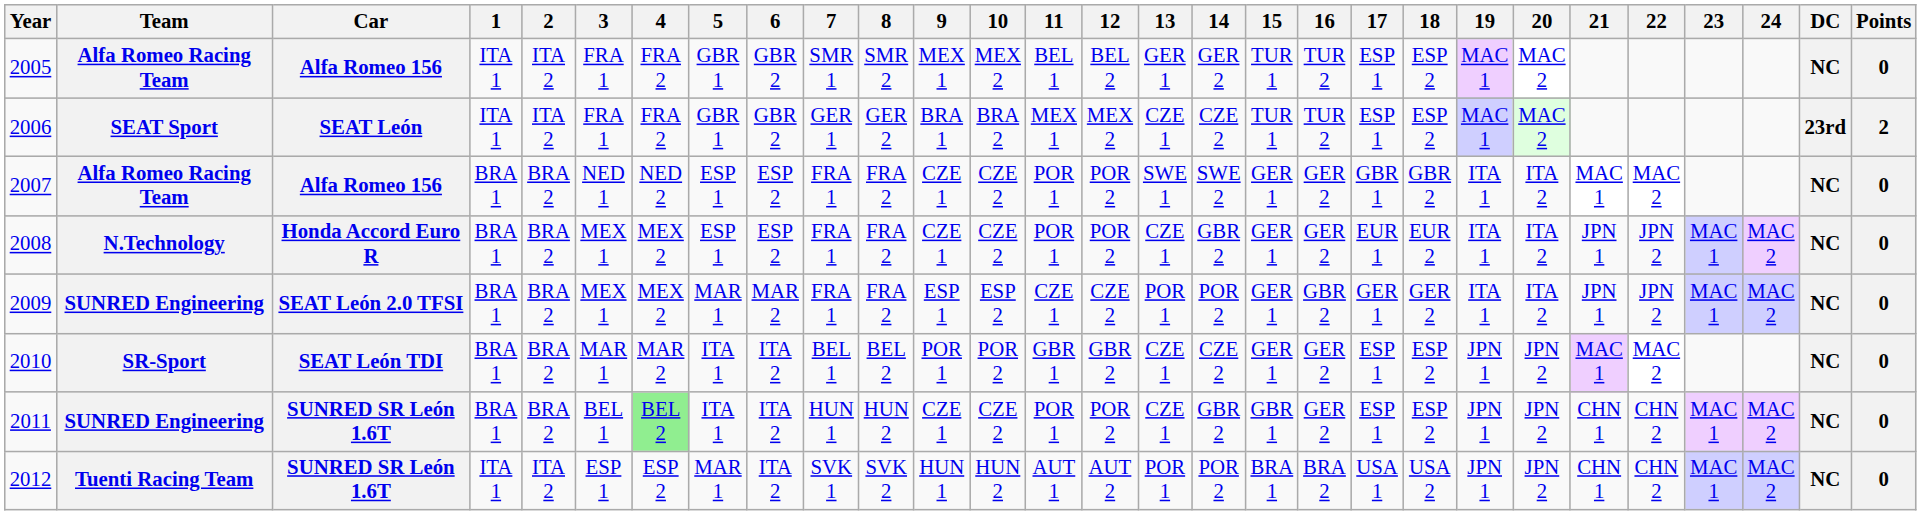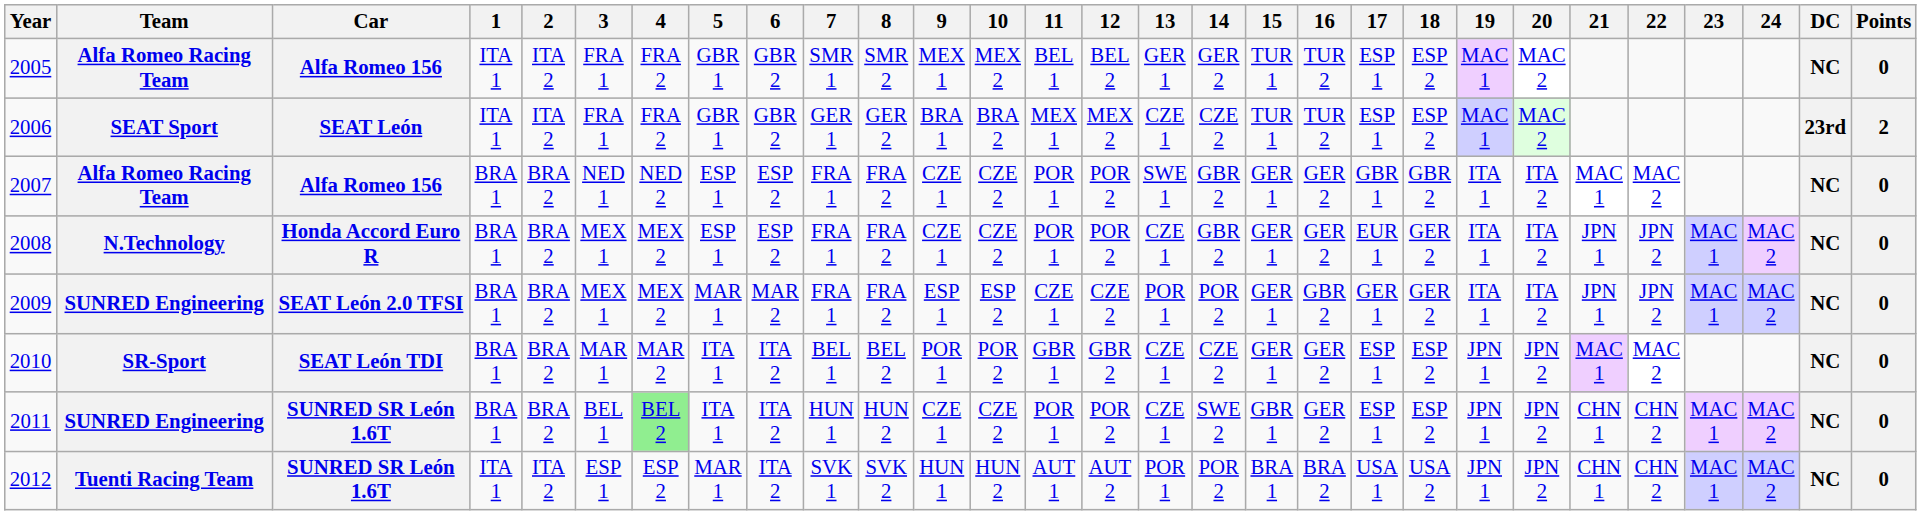2007 | 14: SWE 2 -> GBR 2
2008 | 18: EUR 2 -> GER 2
2011 | 14: GBR 2 -> SWE 2
